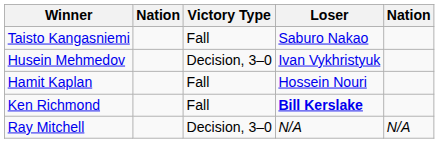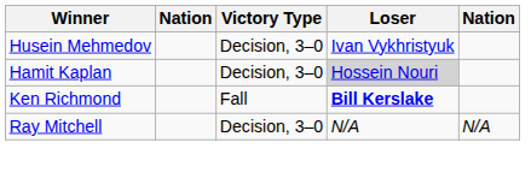- row: Taisto Kangasniemi | Fall | Saburo Nakao
Hamit Kaplan | Victory Type: Fall -> Decision, 3–0
Hamit Kaplan | Loser: no background -> lightgrey background
